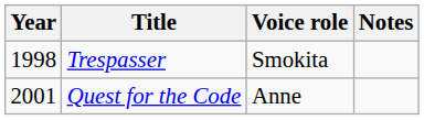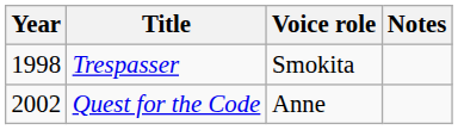Quest for the Code | Year: 2001 -> 2002
